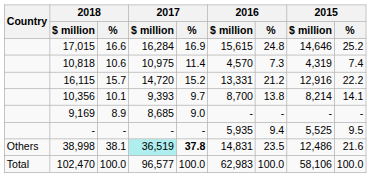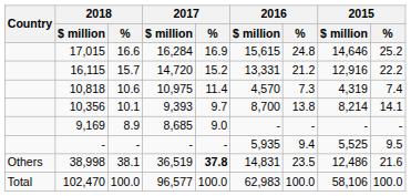rows swapped: 16,115 <-> 10,818
38,998 | 2017 / $ million: paleturquoise background -> no background
